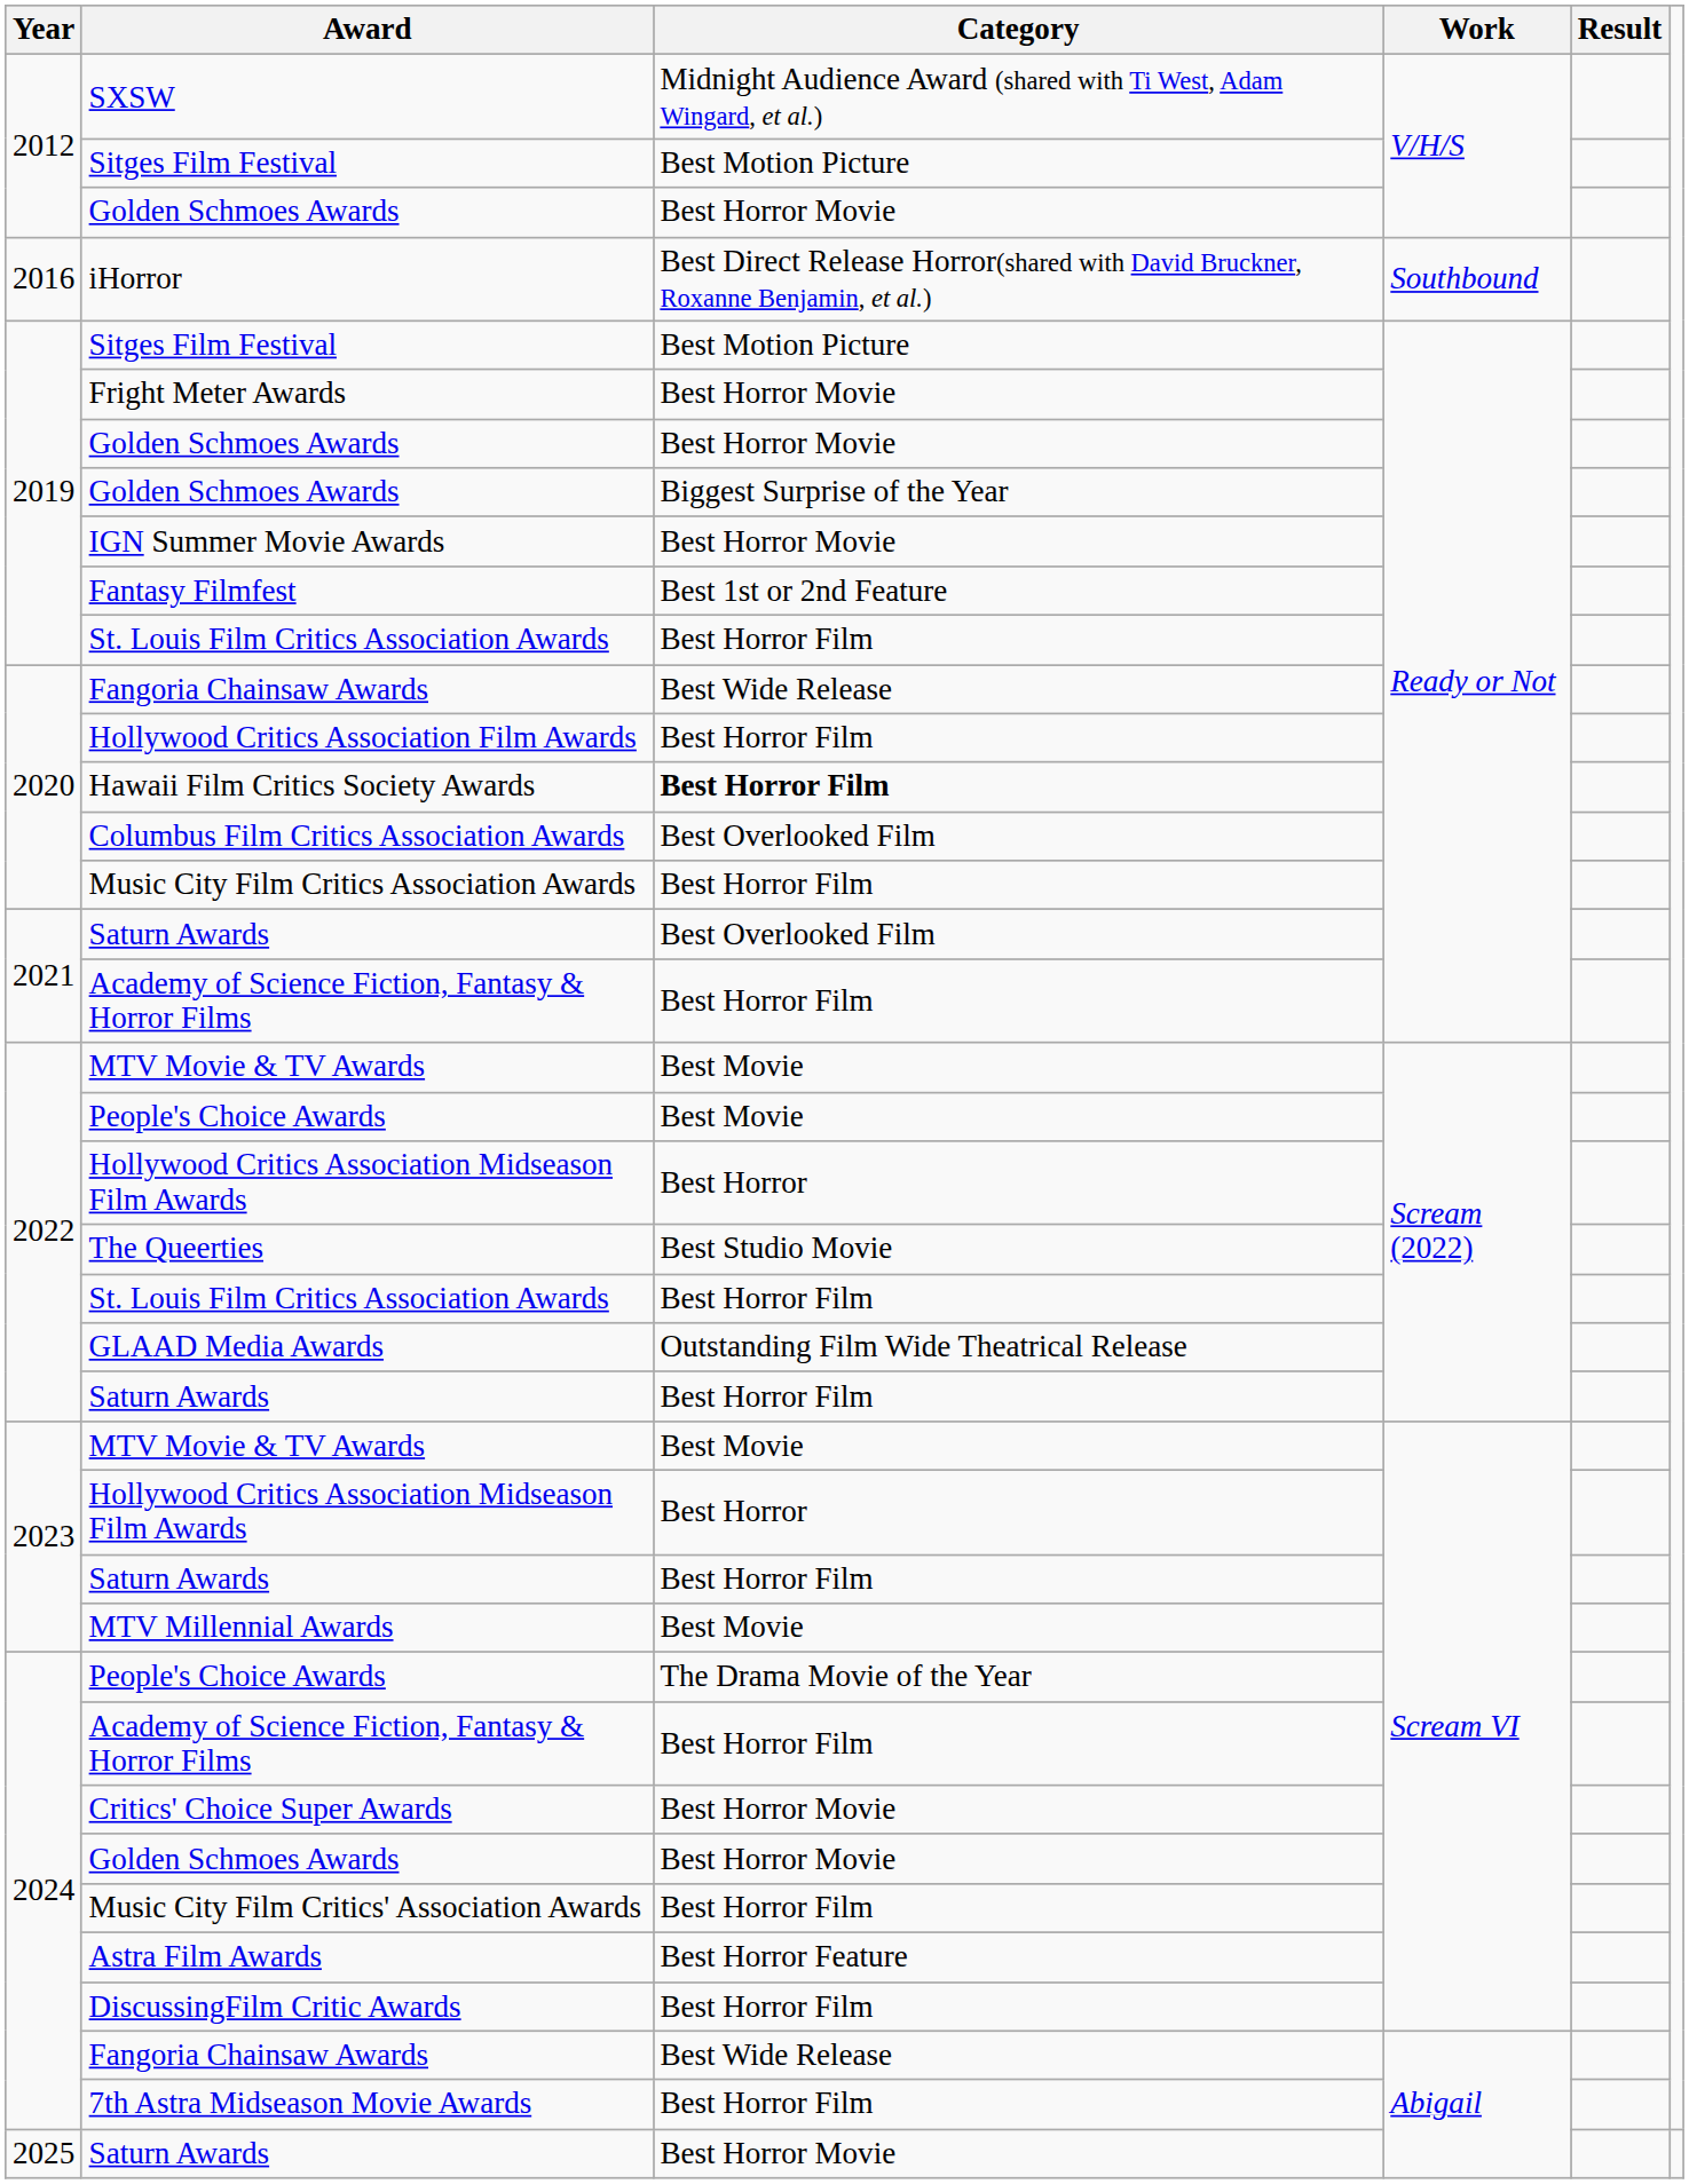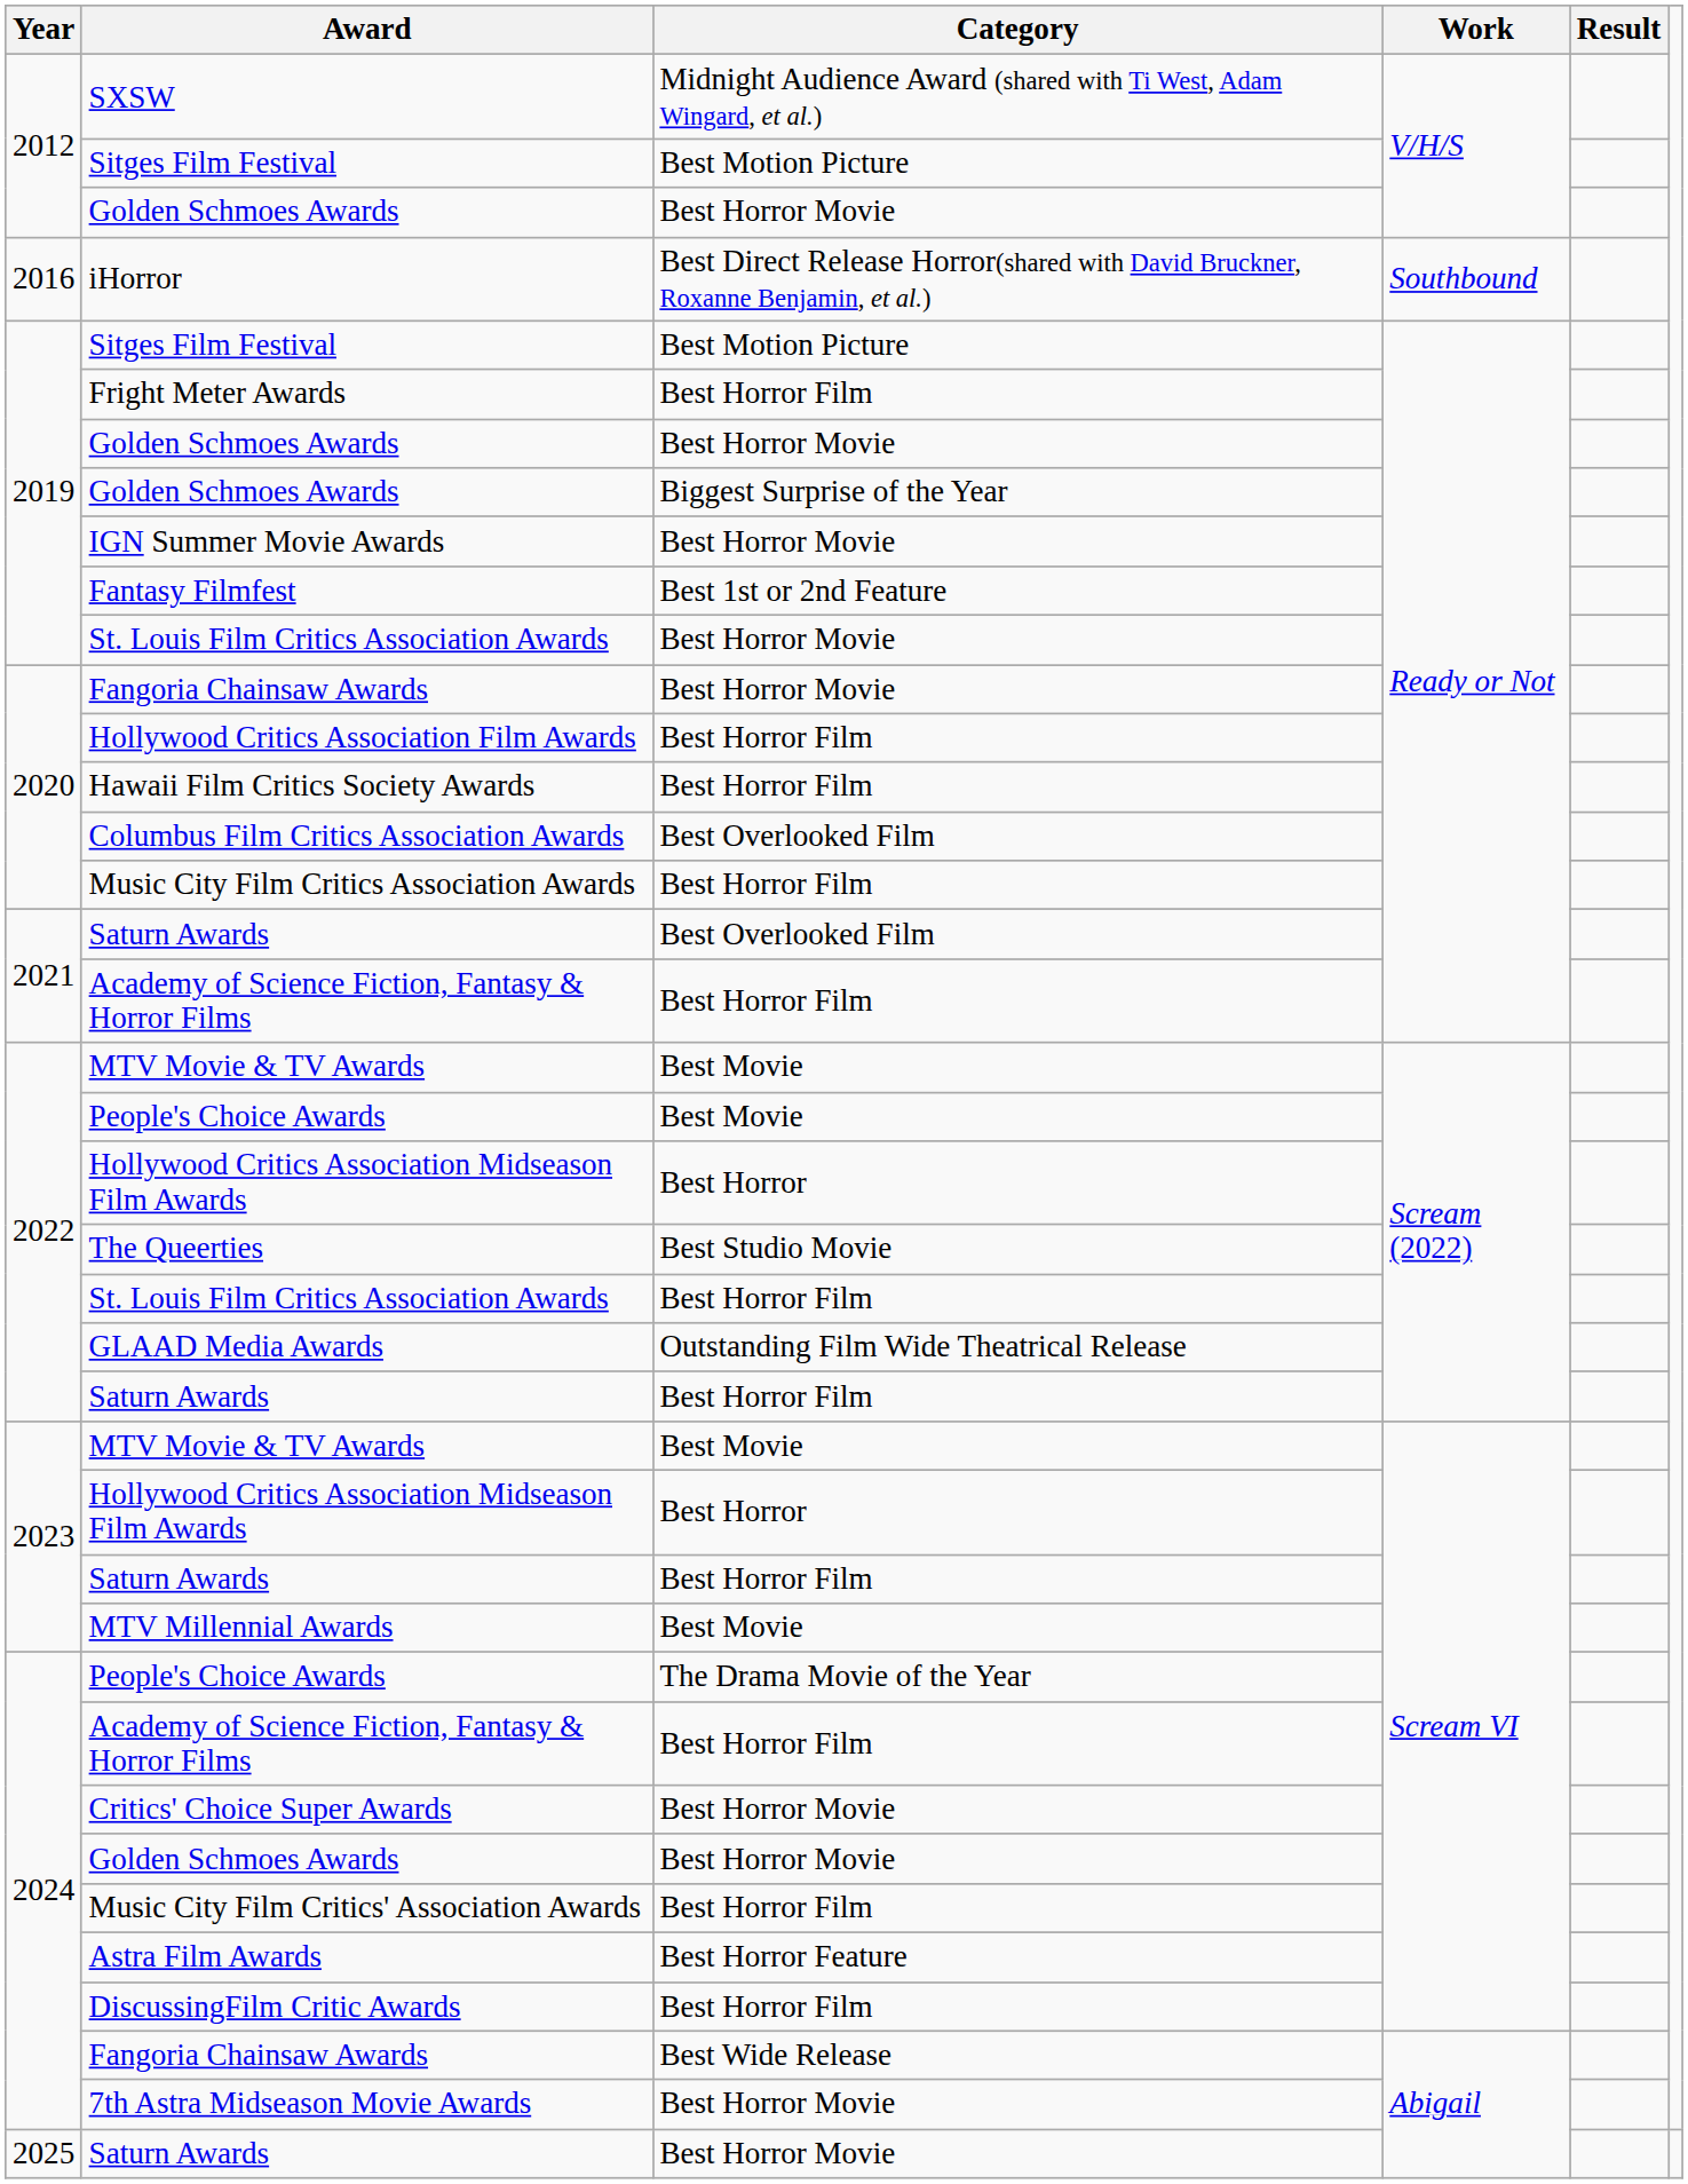Fright Meter Awards | Category: Best Horror Movie -> Best Horror Film
2019 / St. Louis Film Critics Association Awards | Category: Best Horror Film -> Best Horror Movie
2020 / Fangoria Chainsaw Awards | Category: Best Wide Release -> Best Horror Movie
Hawaii Film Critics Society Awards | Category: bold -> normal
7th Astra Midseason Movie Awards | Category: Best Horror Film -> Best Horror Movie
